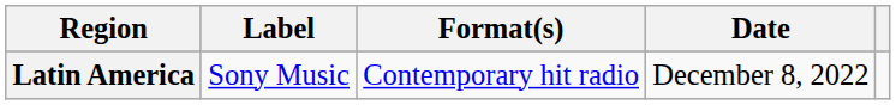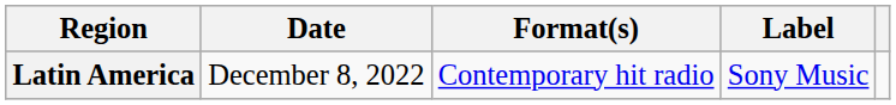columns swapped: Date <-> Label
